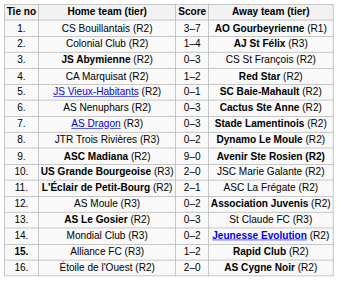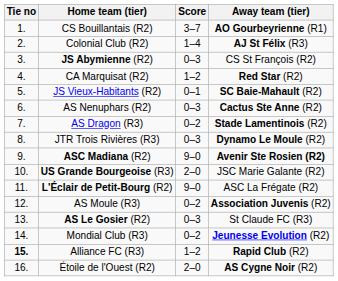AS Dragon (R3) | Score: 0–3 -> 0–2
JTR Trois Rivières (R3) | Score: 0–2 -> 0–3
L'Éclair de Petit-Bourg (R2) | Score: 2–1 -> 9–0
